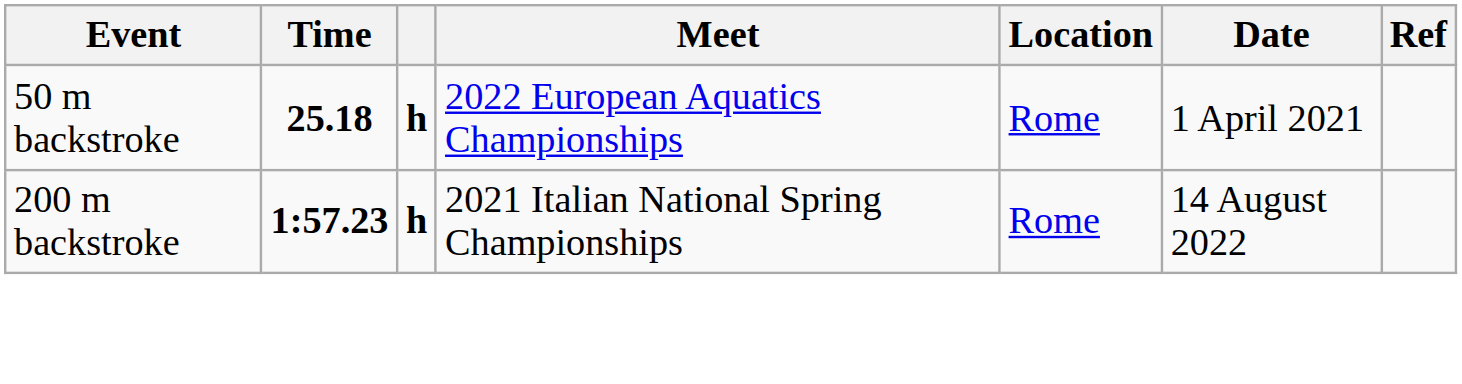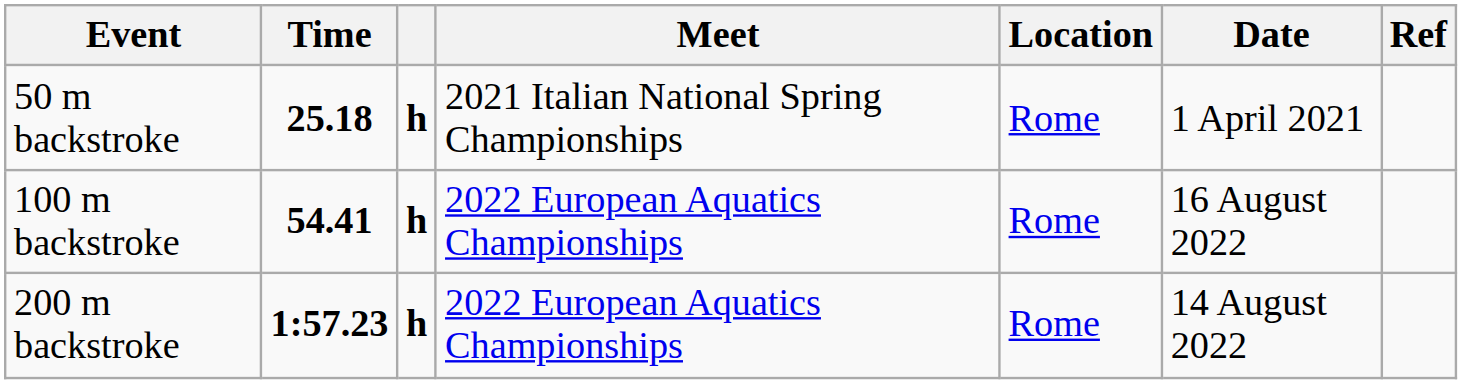50 m backstroke | Meet: 2022 European Aquatics Championships -> 2021 Italian National Spring Championships
+ row: 100 m backstroke | 54.41 | h | 2022 European Aquatics Championships | Rome | 16 August 2022
200 m backstroke | Meet: 2021 Italian National Spring Championships -> 2022 European Aquatics Championships
